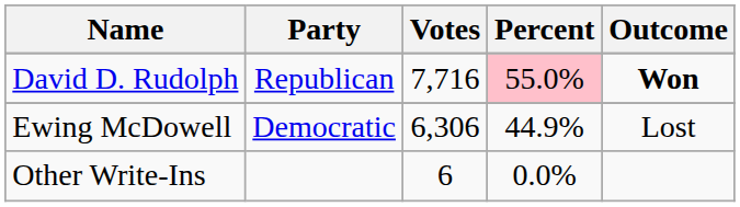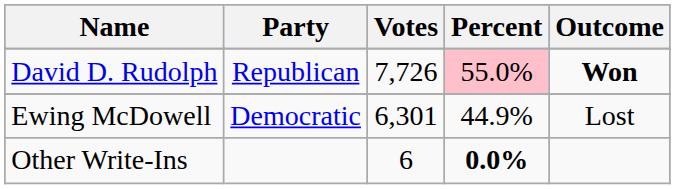David D. Rudolph | Votes: 7,716 -> 7,726
Ewing McDowell | Votes: 6,306 -> 6,301
Other Write-Ins | Percent: normal -> bold
